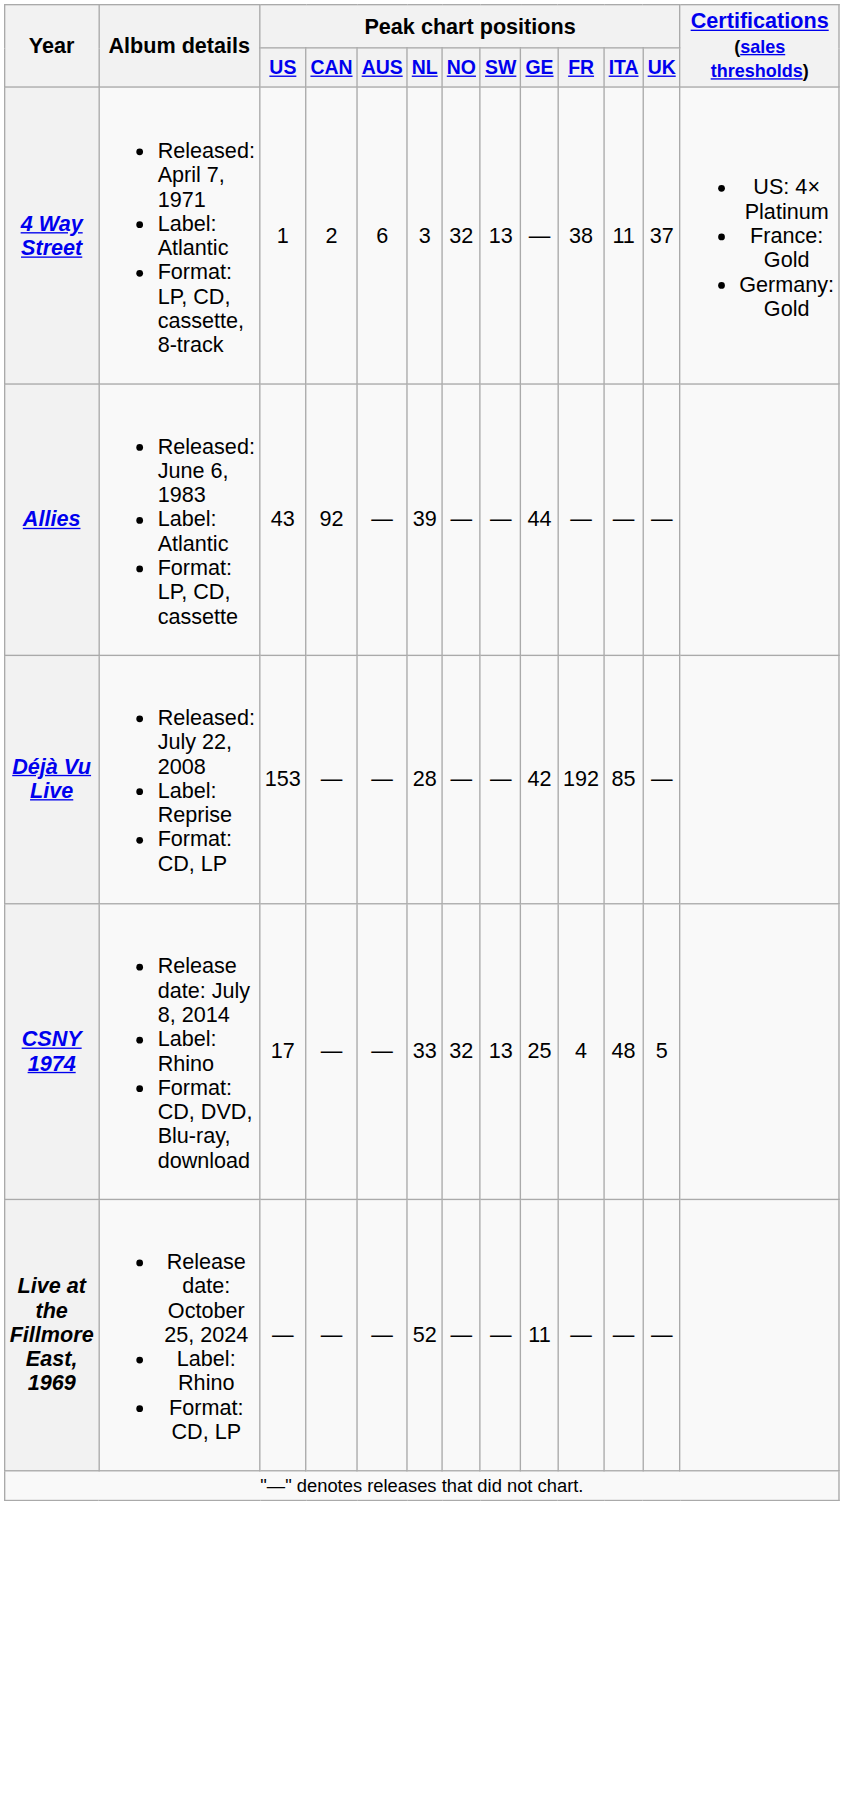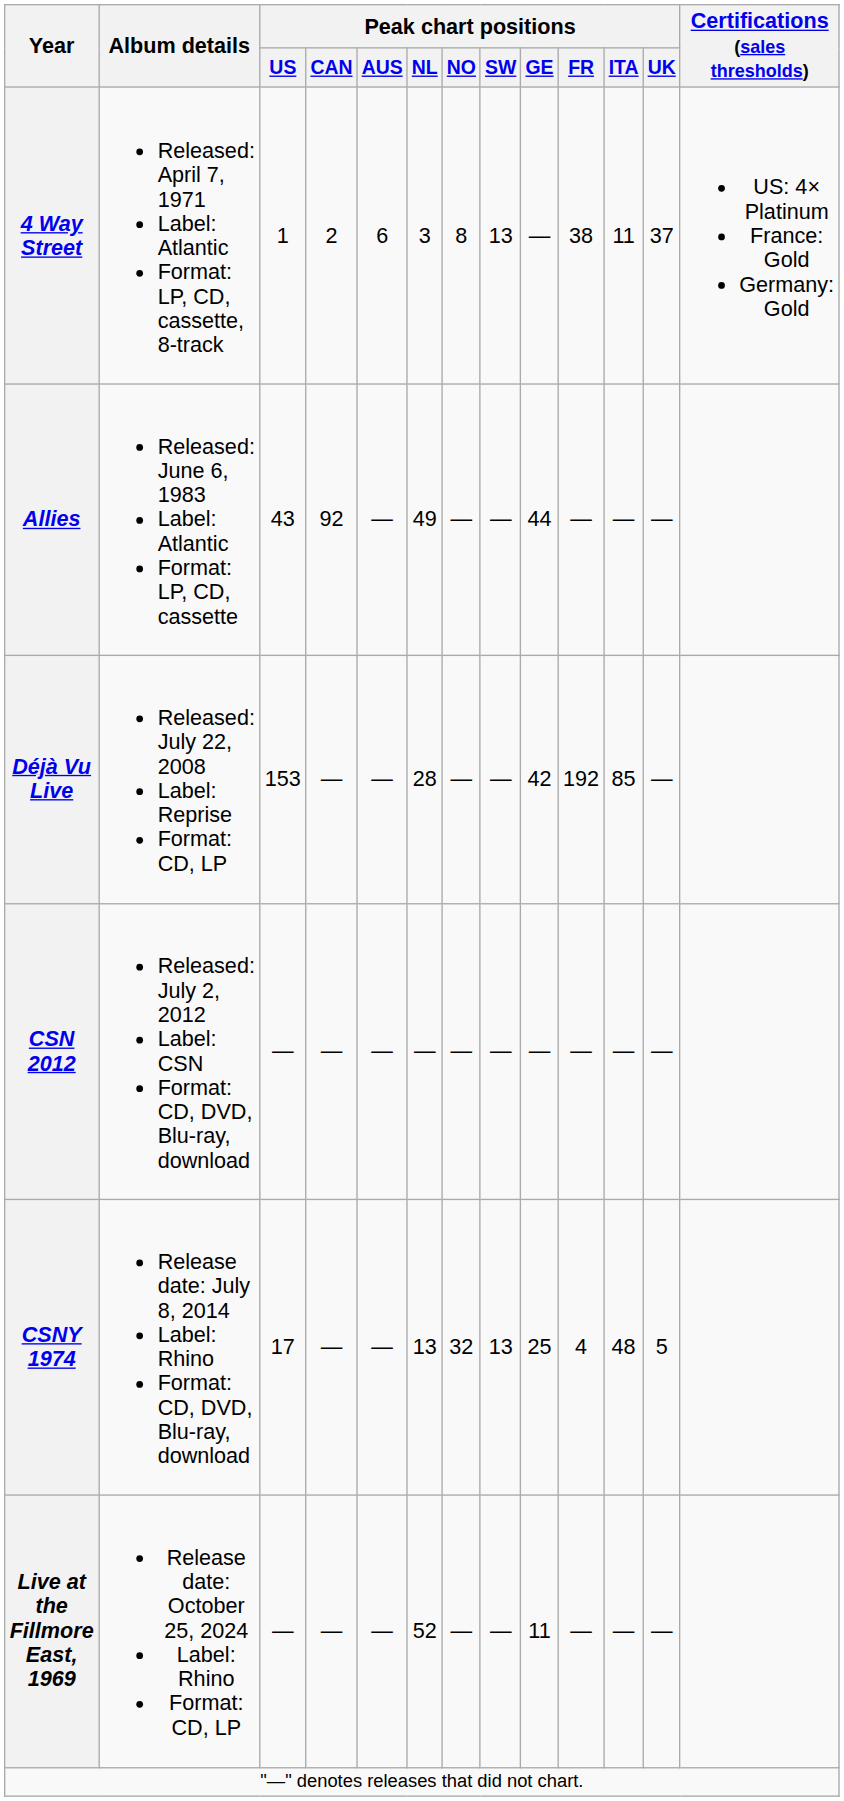4 Way Street | Peak chart positions / NO: 32 -> 8
Allies | Peak chart positions / NL: 39 -> 49
+ row: CSN 2012 | Released: July 2, 2012 Label: CSN Format: CD, DVD, Blu-ray, download | — | — | — | — | — | — | — | — | — | —
CSNY 1974 | Peak chart positions / NL: 33 -> 13
